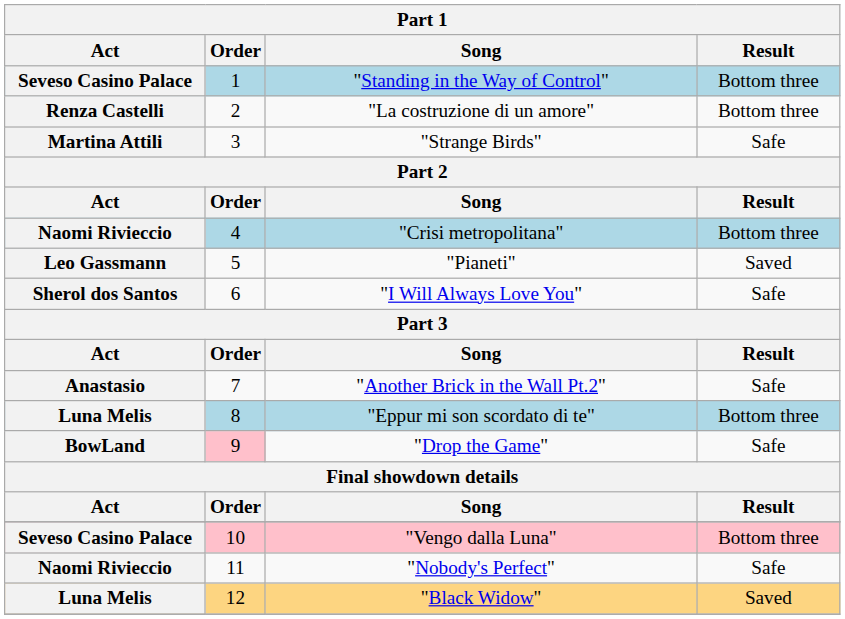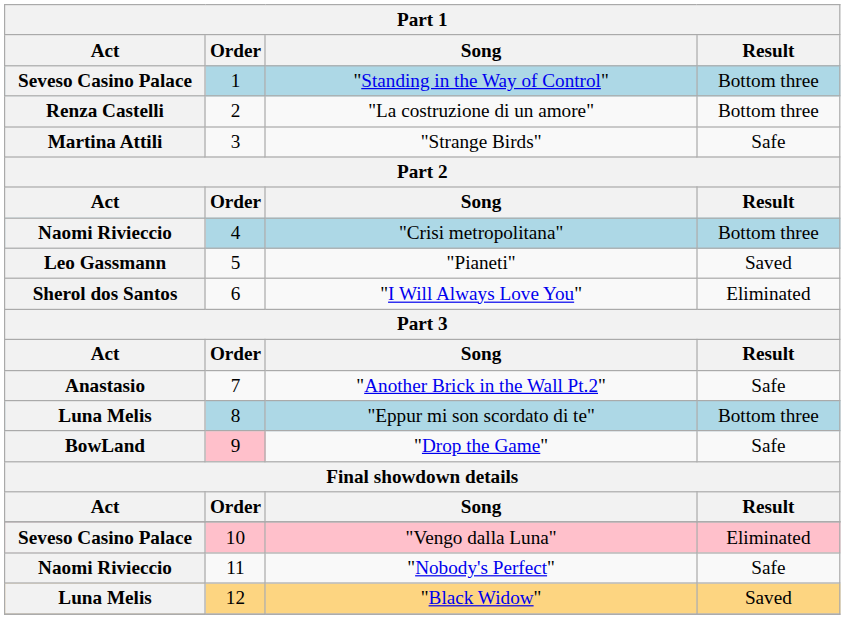"I Will Always Love You" | Result: Safe -> Eliminated
"Vengo dalla Luna" | Result: Bottom three -> Eliminated
